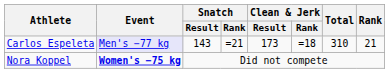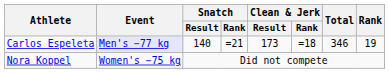Carlos Espeleta | Snatch / Result: 143 -> 140
Carlos Espeleta | Total: 310 -> 346
Carlos Espeleta | Rank: 21 -> 19
Nora Koppel | Event: bold -> normal
